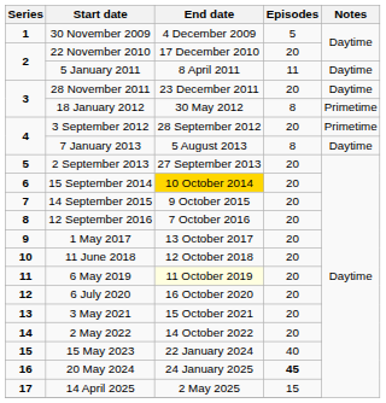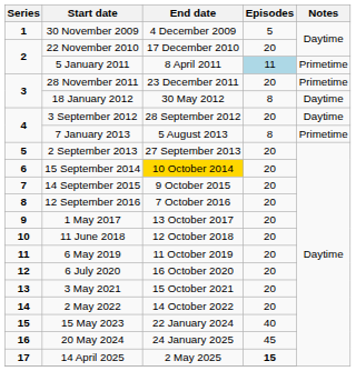5 January 2011 | Episodes: no background -> lightblue background
5 January 2011 | Notes: Daytime -> Primetime
28 November 2011 | Notes: Daytime -> Primetime
18 January 2012 | Notes: Primetime -> Daytime
3 September 2012 | Notes: Primetime -> Daytime
7 January 2013 | Notes: Daytime -> Primetime
6 May 2019 | End date: lightyellow background -> no background
20 May 2024 | Episodes: bold -> normal
14 April 2025 | Episodes: normal -> bold
